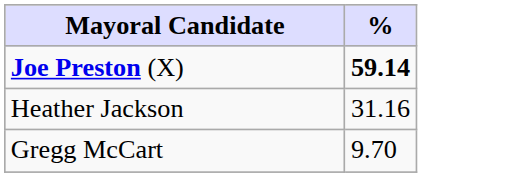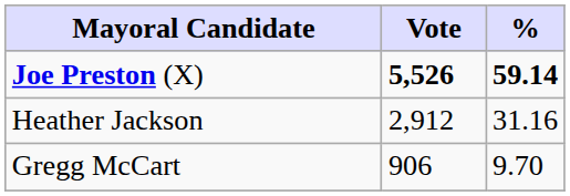+ column: Vote | 5,526 | 2,912 | 906
